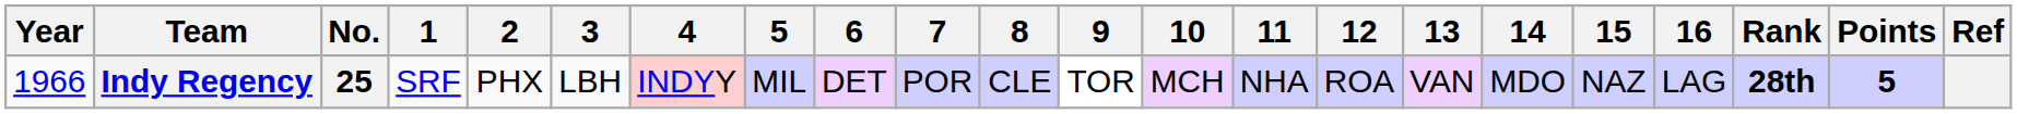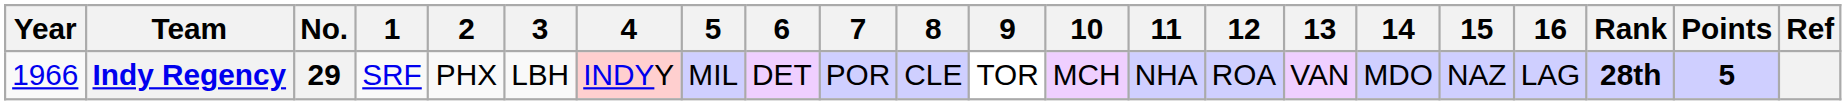Indy Regency | No.: 25 -> 29
